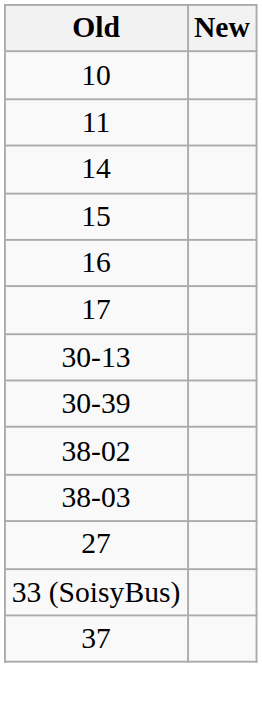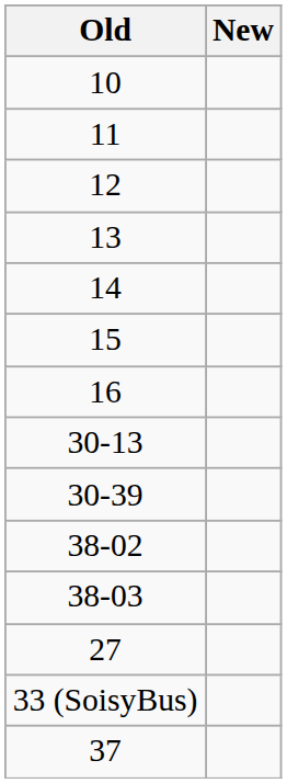+ row: 12
+ row: 13
- row: 17
